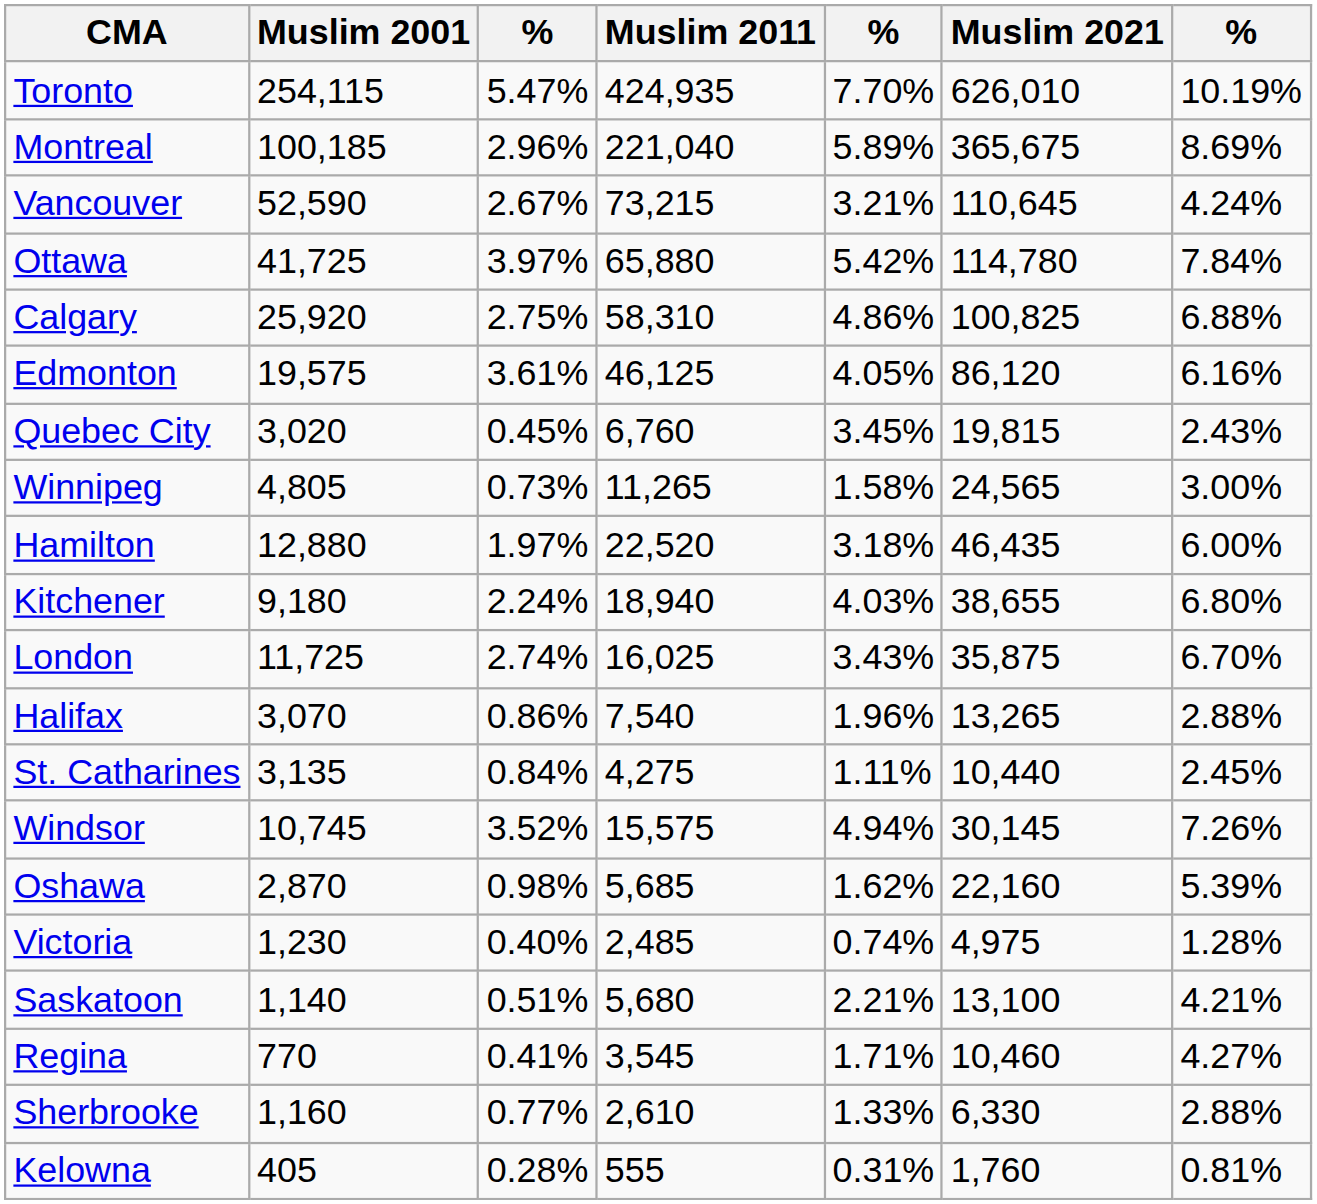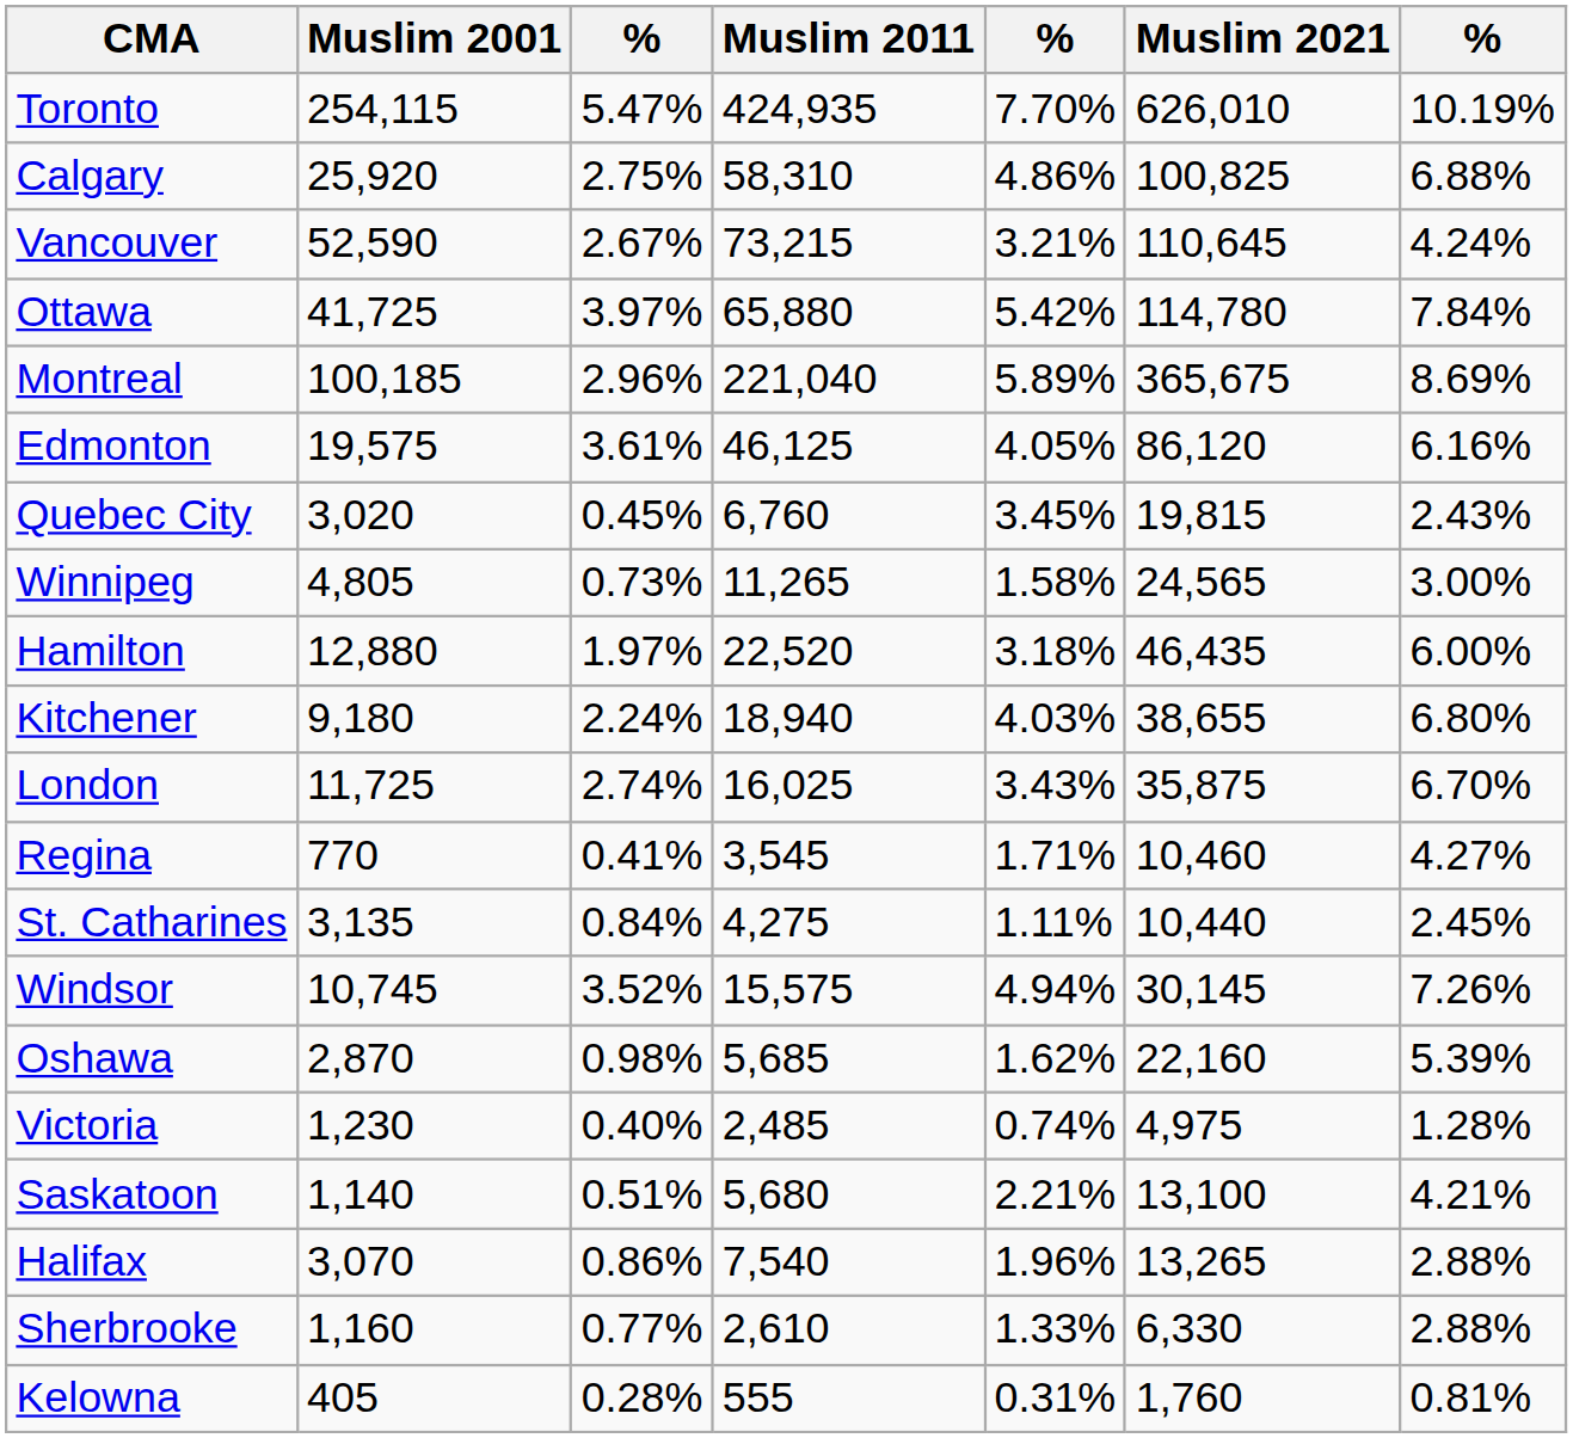rows swapped: Montreal <-> Calgary
rows swapped: Halifax <-> Regina
